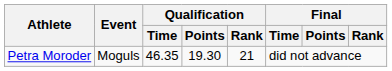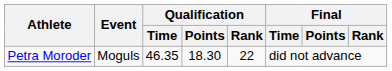Petra Moroder | Qualification / Points: 19.30 -> 18.30
Petra Moroder | Qualification / Rank: 21 -> 22
